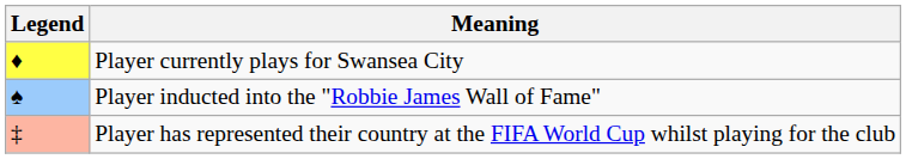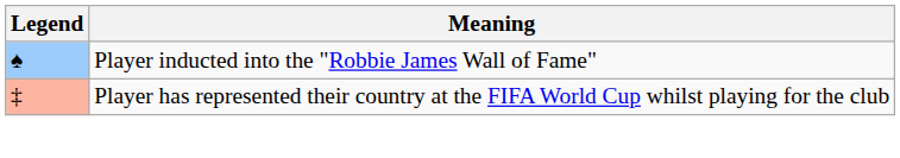- row: ♦ | Player currently plays for Swansea City
